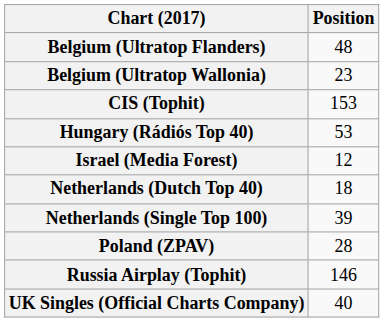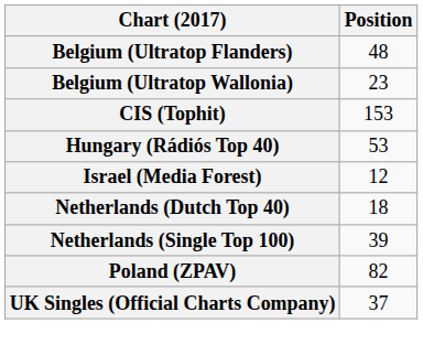Poland (ZPAV) | Position: 28 -> 82
- row: Russia Airplay (Tophit) | 146
UK Singles (Official Charts Company) | Position: 40 -> 37
